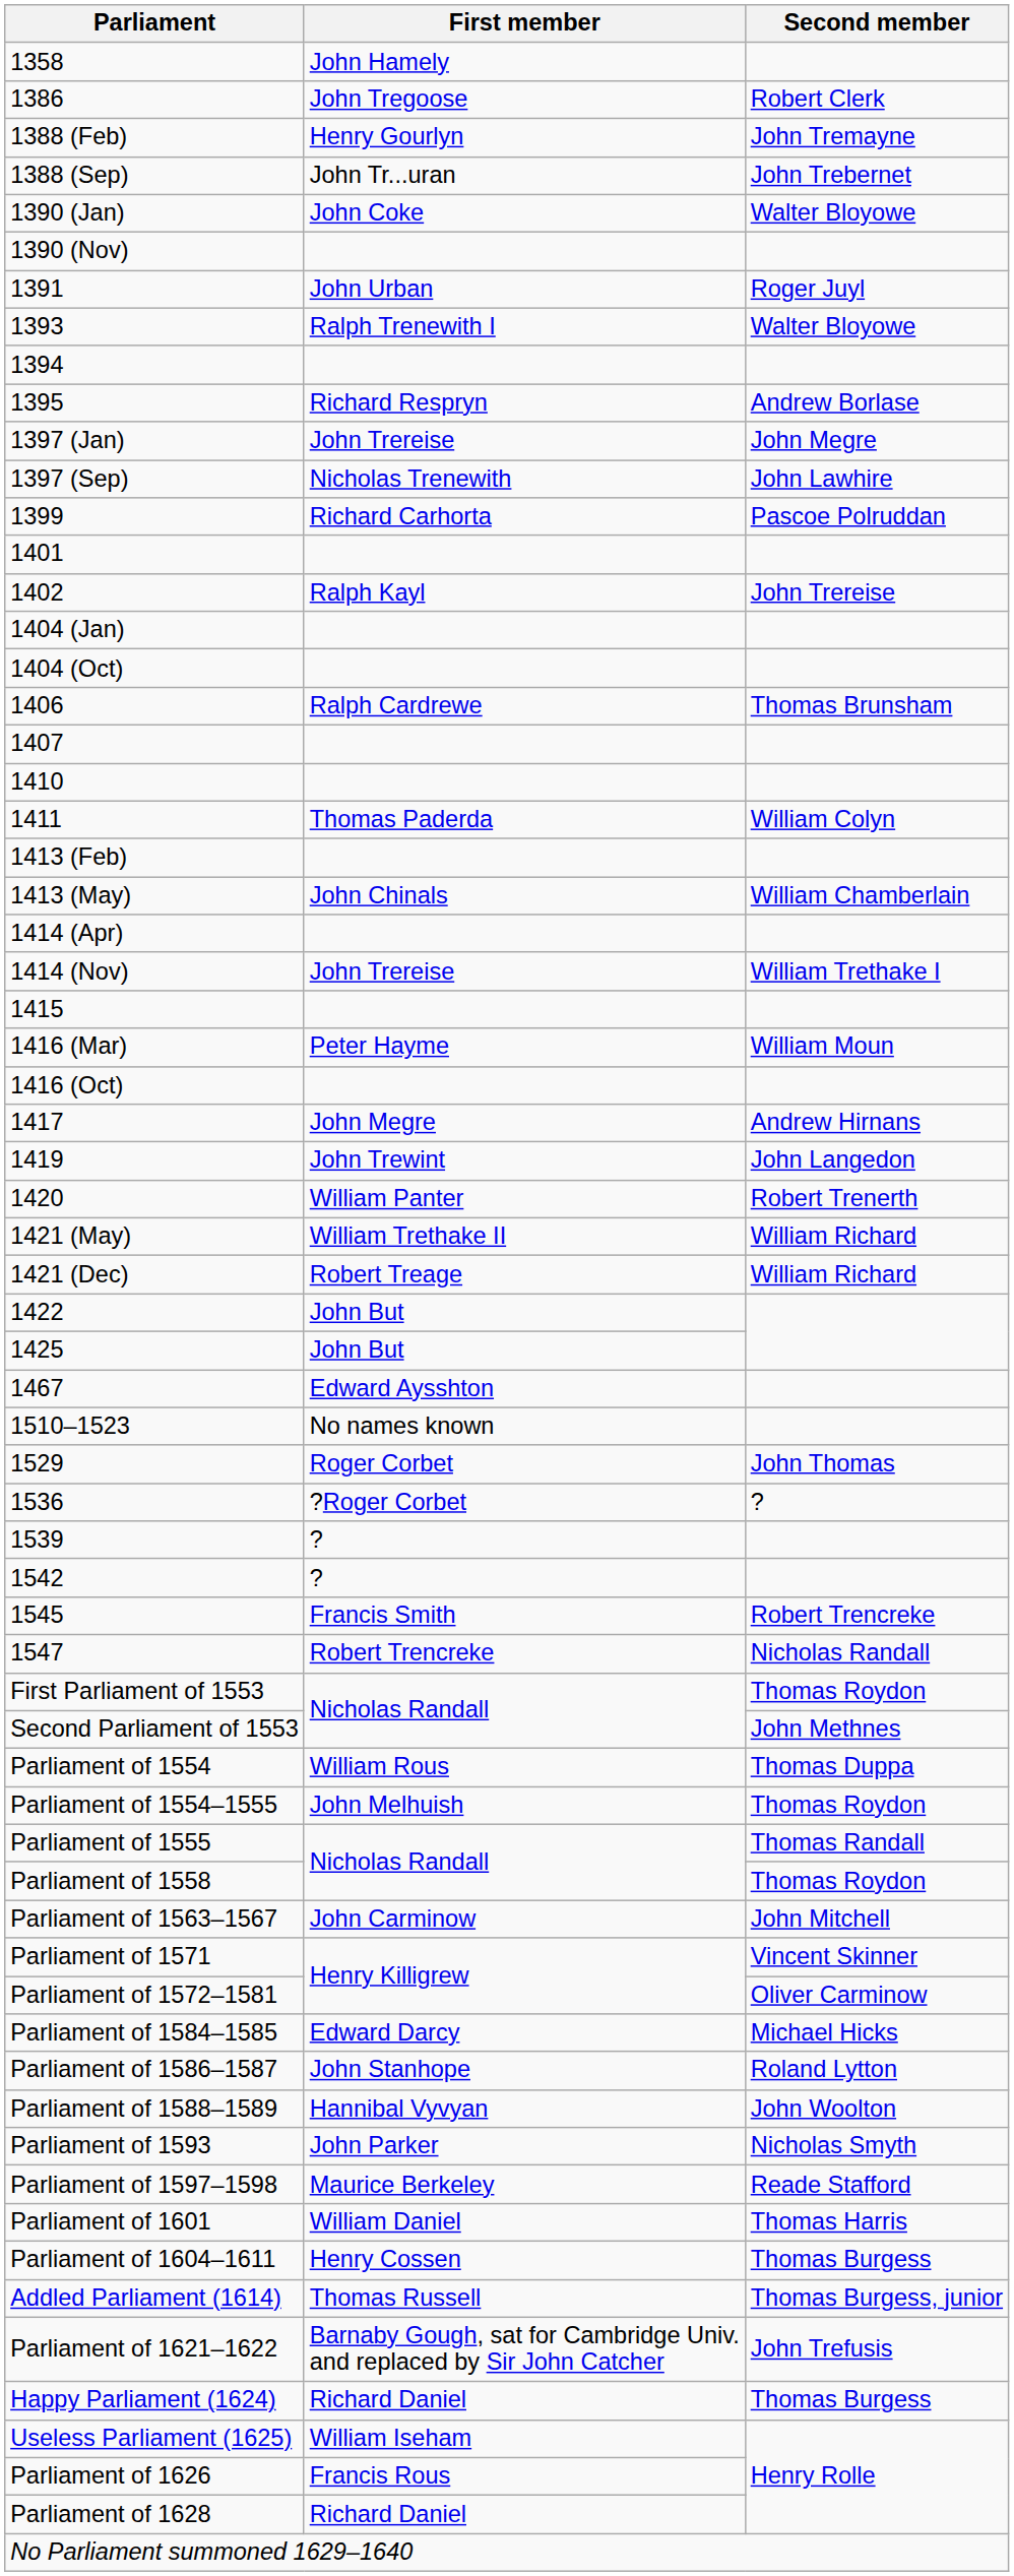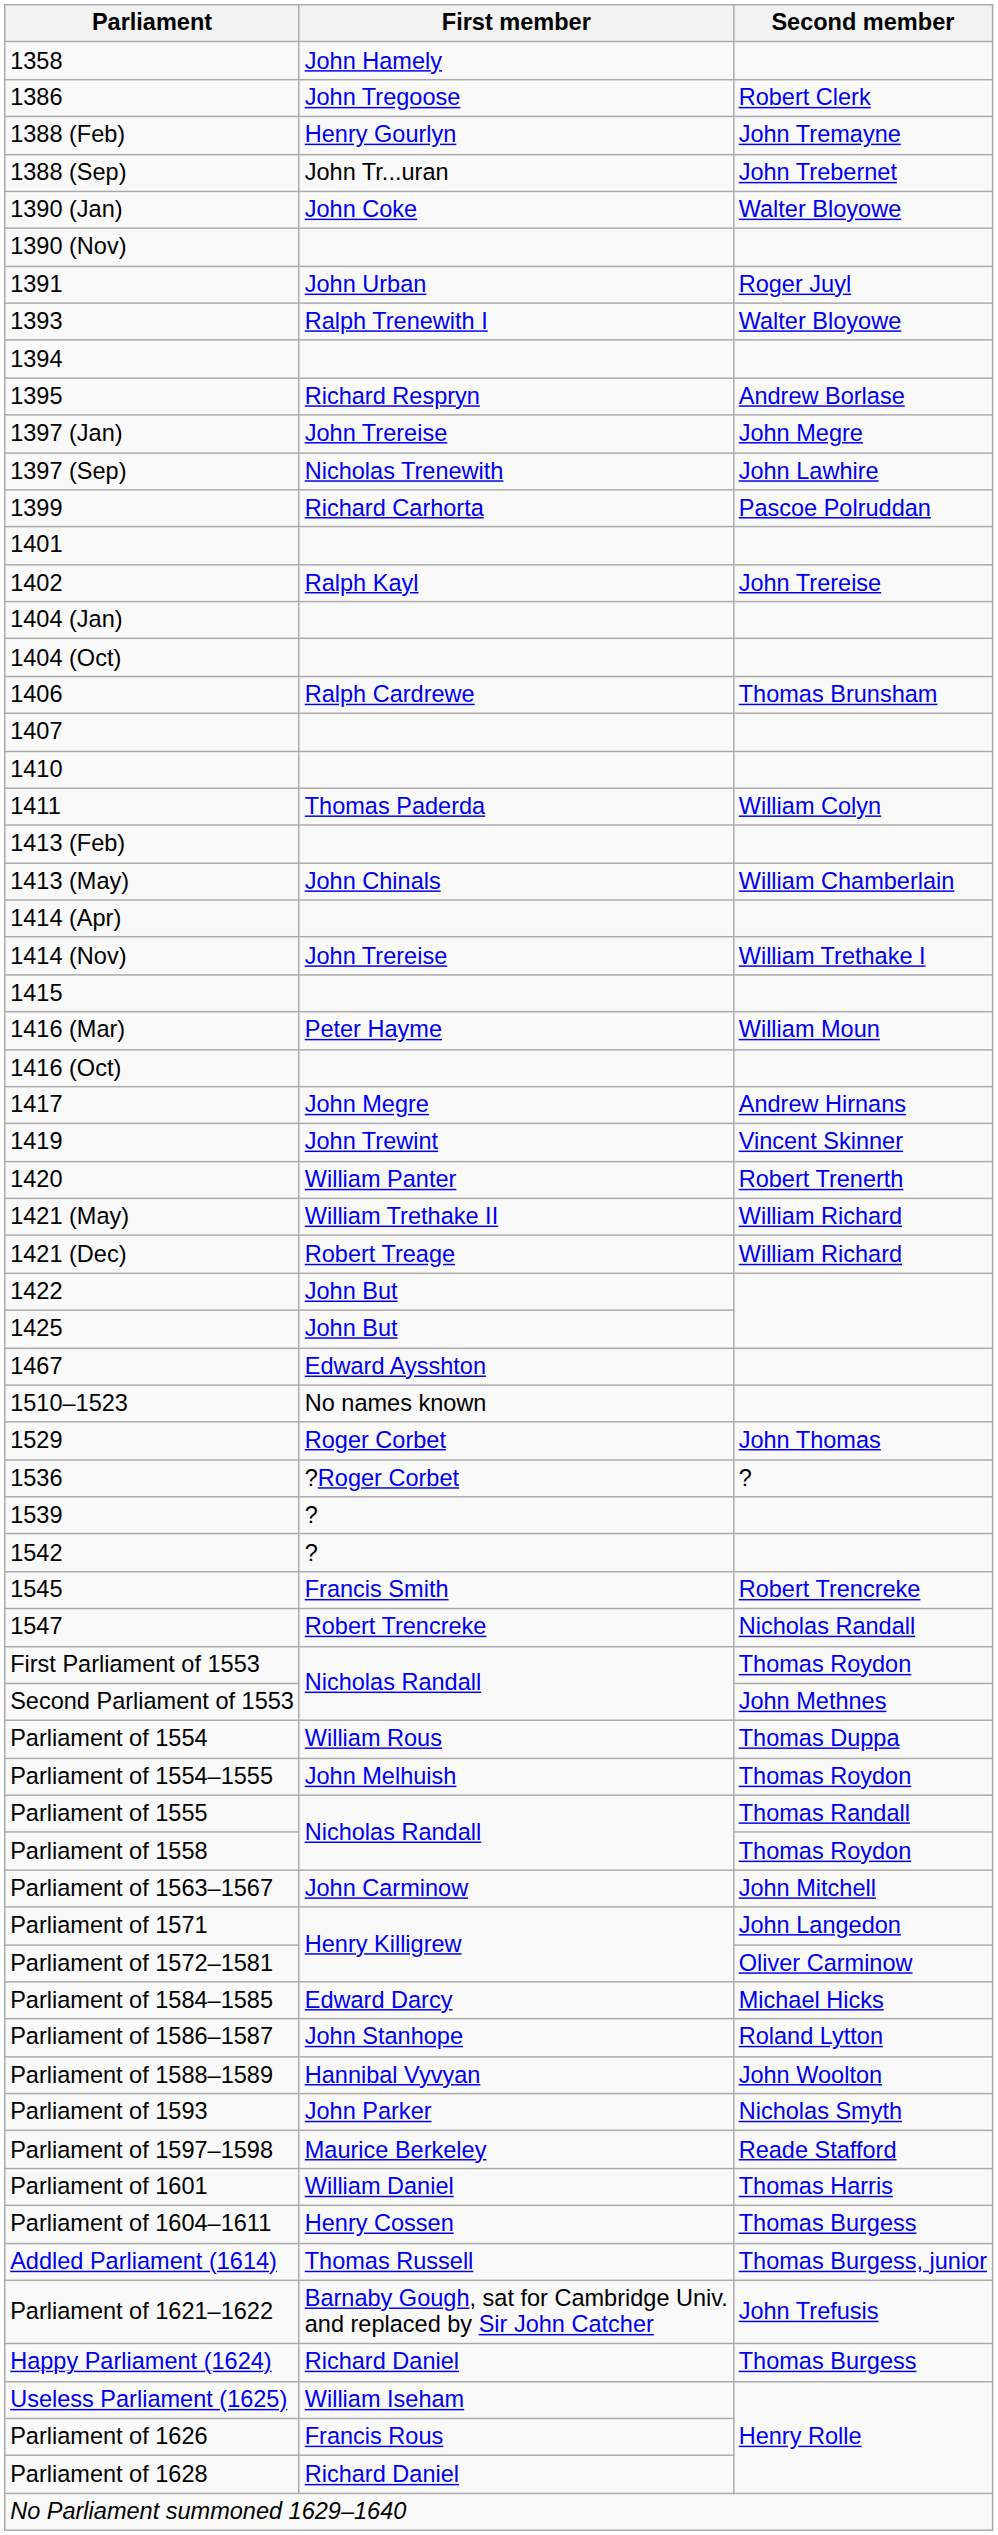1419 | Second member: John Langedon -> Vincent Skinner
Parliament of 1571 | Second member: Vincent Skinner -> John Langedon
